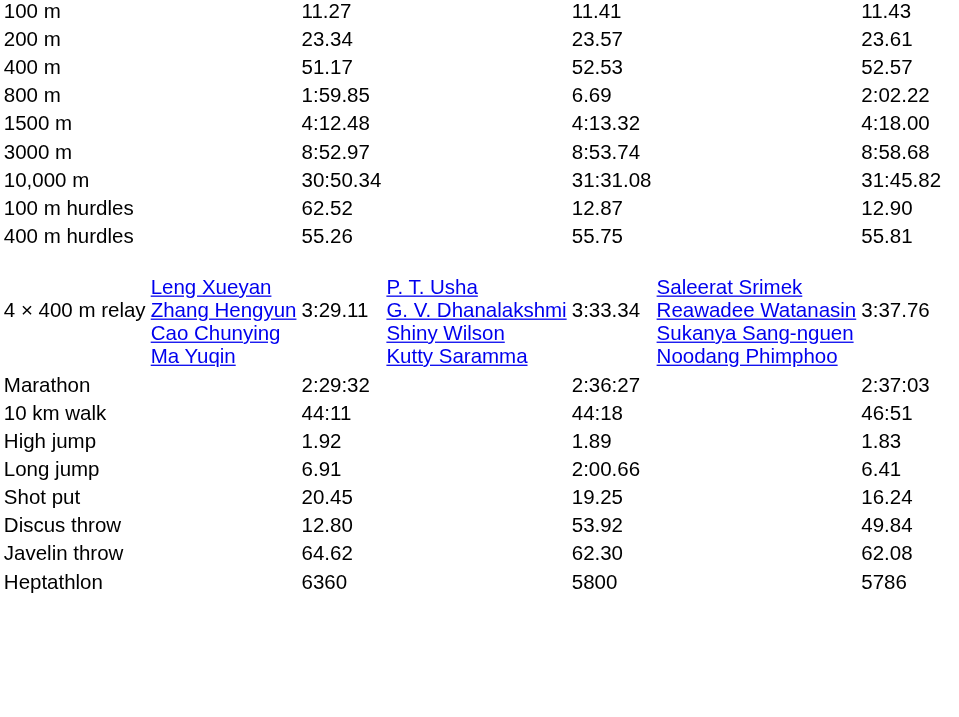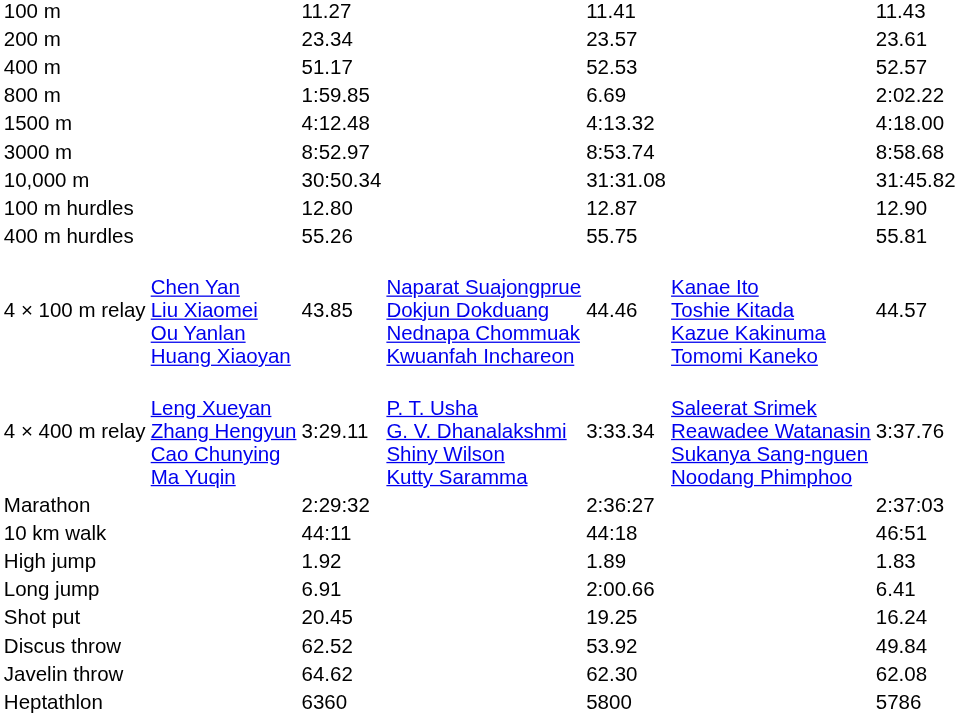100 m hurdles | column 3: 62.52 -> 12.80
+ row: 4 × 100 m relay | Chen Yan Liu Xiaomei Ou Yanlan Huang Xiaoyan | 43.85 | Naparat Suajongprue Dokjun Dokduang Nednapa Chommuak Kwuanfah Inchareon | 44.46 | Kanae Ito Toshie Kitada Kazue Kakinuma Tomomi Kaneko | 44.57
Discus throw | column 3: 12.80 -> 62.52
